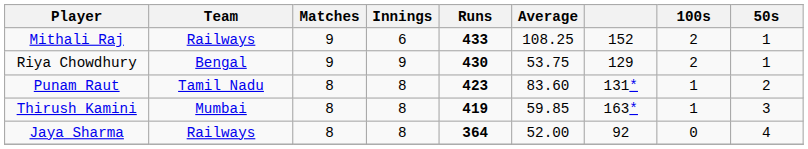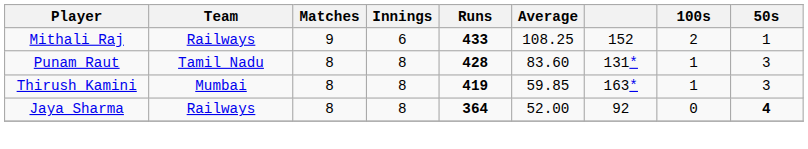- row: Riya Chowdhury | Bengal | 9 | 9 | 430 | 53.75 | 129 | 2 | 1
Punam Raut | Runs: 423 -> 428
Punam Raut | 50s: 2 -> 3
Jaya Sharma | 50s: normal -> bold
